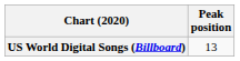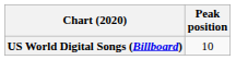US World Digital Songs (Billboard) | Peak position: 13 -> 10
